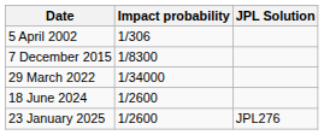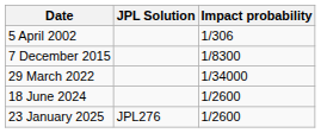columns swapped: JPL Solution <-> Impact probability
